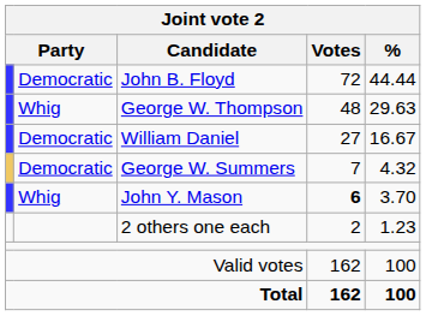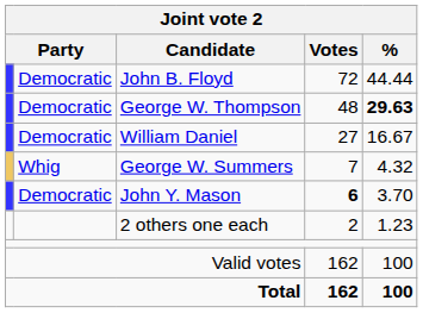George W. Thompson | column 2: Whig -> Democratic
George W. Thompson | Joint vote 2 / %: normal -> bold
George W. Summers | column 2: Democratic -> Whig
John Y. Mason | column 2: Whig -> Democratic
